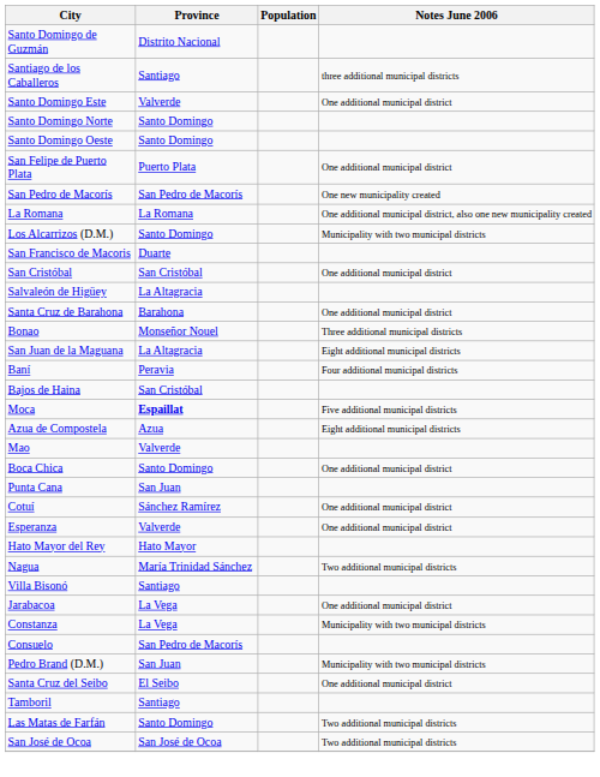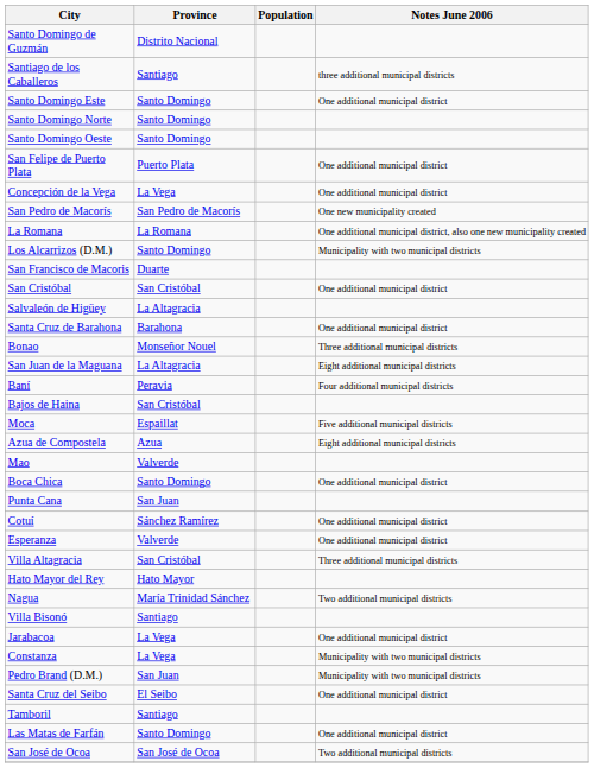Santo Domingo Este | Province: Valverde -> Santo Domingo
+ row: Concepción de la Vega | La Vega | One additional municipal district
Moca | Province: bold -> normal
+ row: Villa Altagracia | San Cristóbal | Three additional municipal districts
- row: Consuelo | San Pedro de Macorís
Las Matas de Farfán | Notes June 2006: Two additional municipal districts -> One additional municipal district
